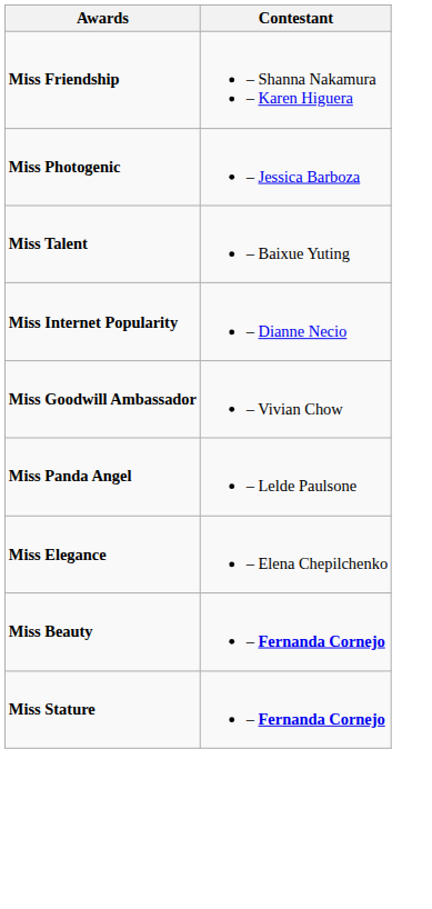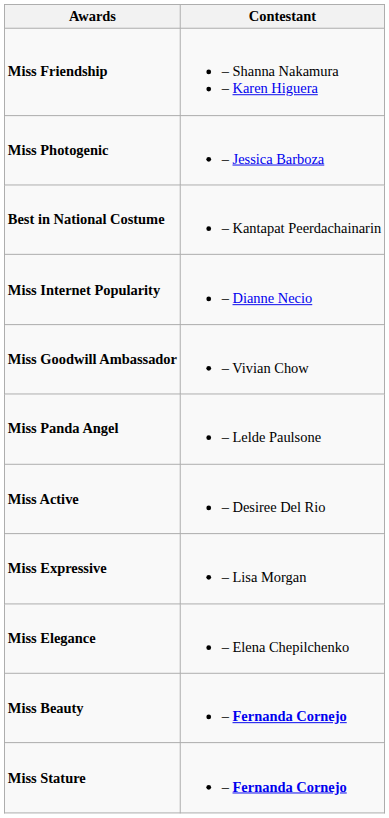+ row: Best in National Costume | – Kantapat Peerdachainarin
- row: Miss Talent | – Baixue Yuting
+ row: Miss Active | – Desiree Del Rio
+ row: Miss Expressive | – Lisa Morgan
